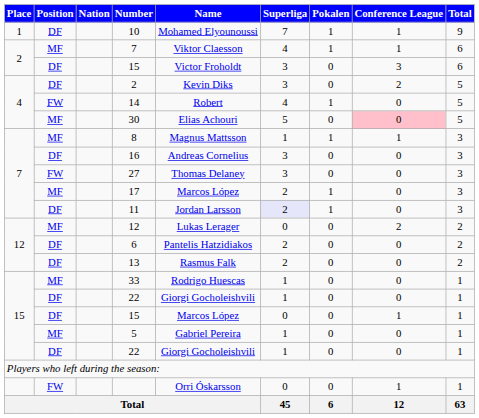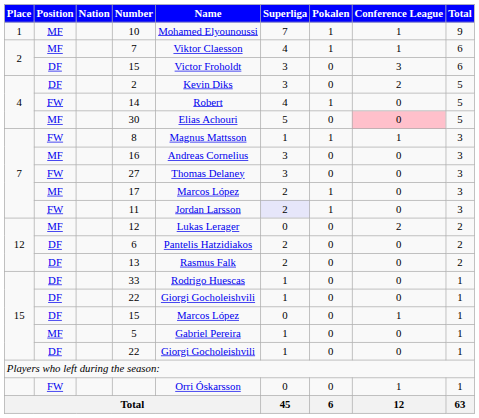10 | Position: DF -> MF
8 | Position: MF -> FW
16 | Position: DF -> MF
11 | Position: DF -> FW
33 | Position: MF -> DF
